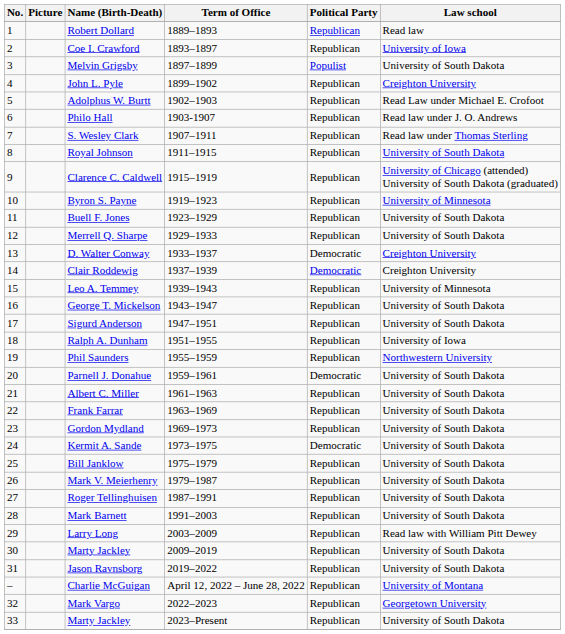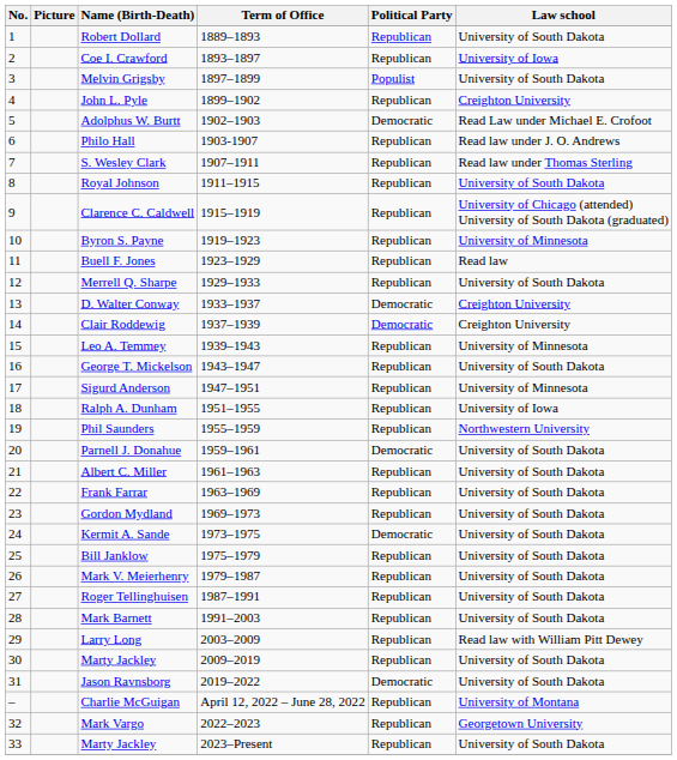Robert Dollard | Law school: Read law -> University of South Dakota
Adolphus W. Burtt | Political Party: Republican -> Democratic
Buell F. Jones | Law school: University of South Dakota -> Read law
Sigurd Anderson | Law school: University of South Dakota -> University of Minnesota
Jason Ravnsborg | Political Party: Republican -> Democratic
